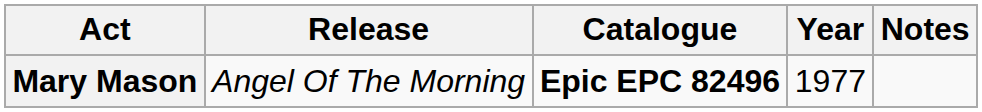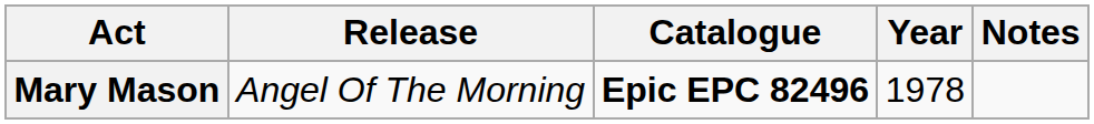Mary Mason | Year: 1977 -> 1978
